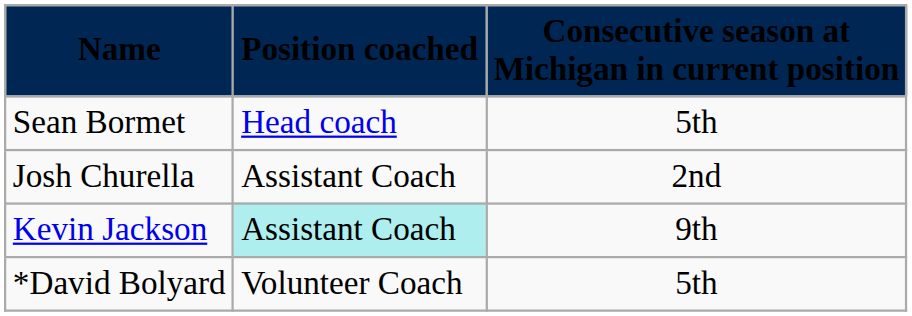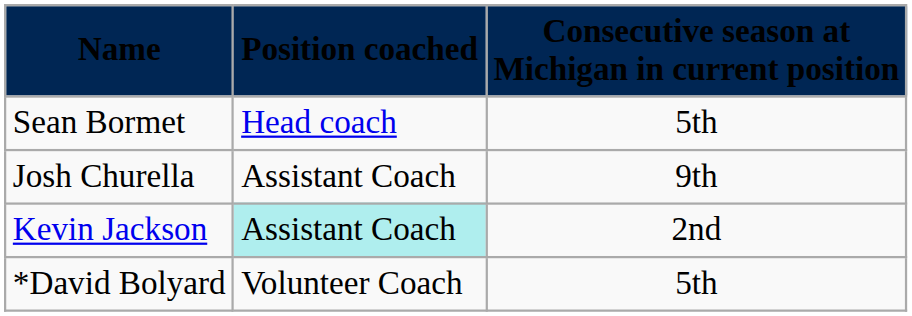Josh Churella | Consecutive season at Michigan in current position: 2nd -> 9th
Kevin Jackson | Consecutive season at Michigan in current position: 9th -> 2nd
